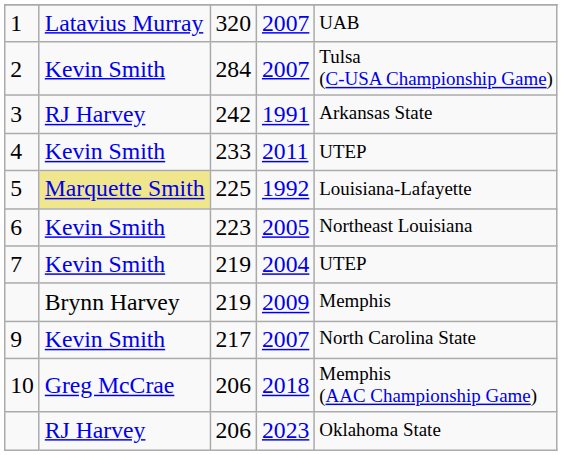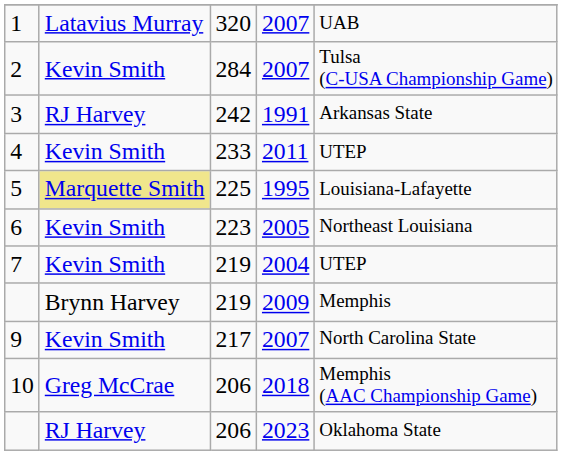5 | column 4: 1992 -> 1995
